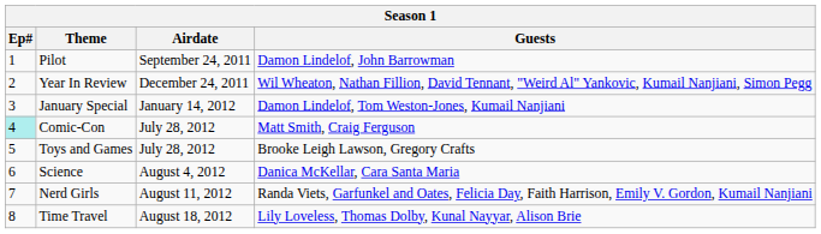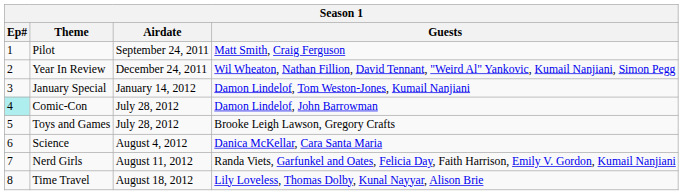Pilot | Guests: Damon Lindelof, John Barrowman -> Matt Smith, Craig Ferguson
Comic-Con | Guests: Matt Smith, Craig Ferguson -> Damon Lindelof, John Barrowman
